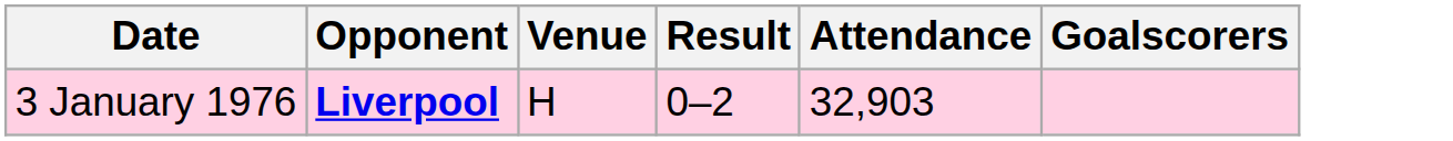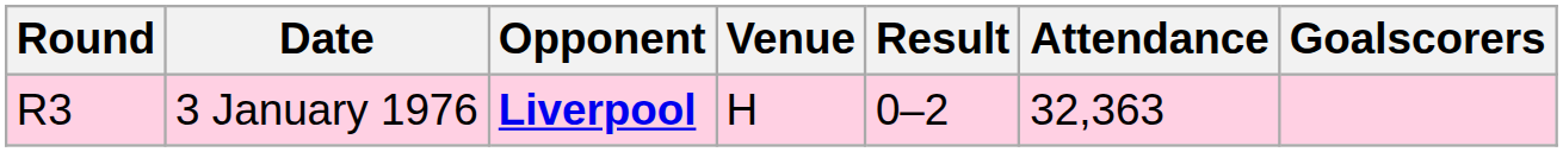+ column: Round | R3
3 January 1976 | Attendance: 32,903 -> 32,363
